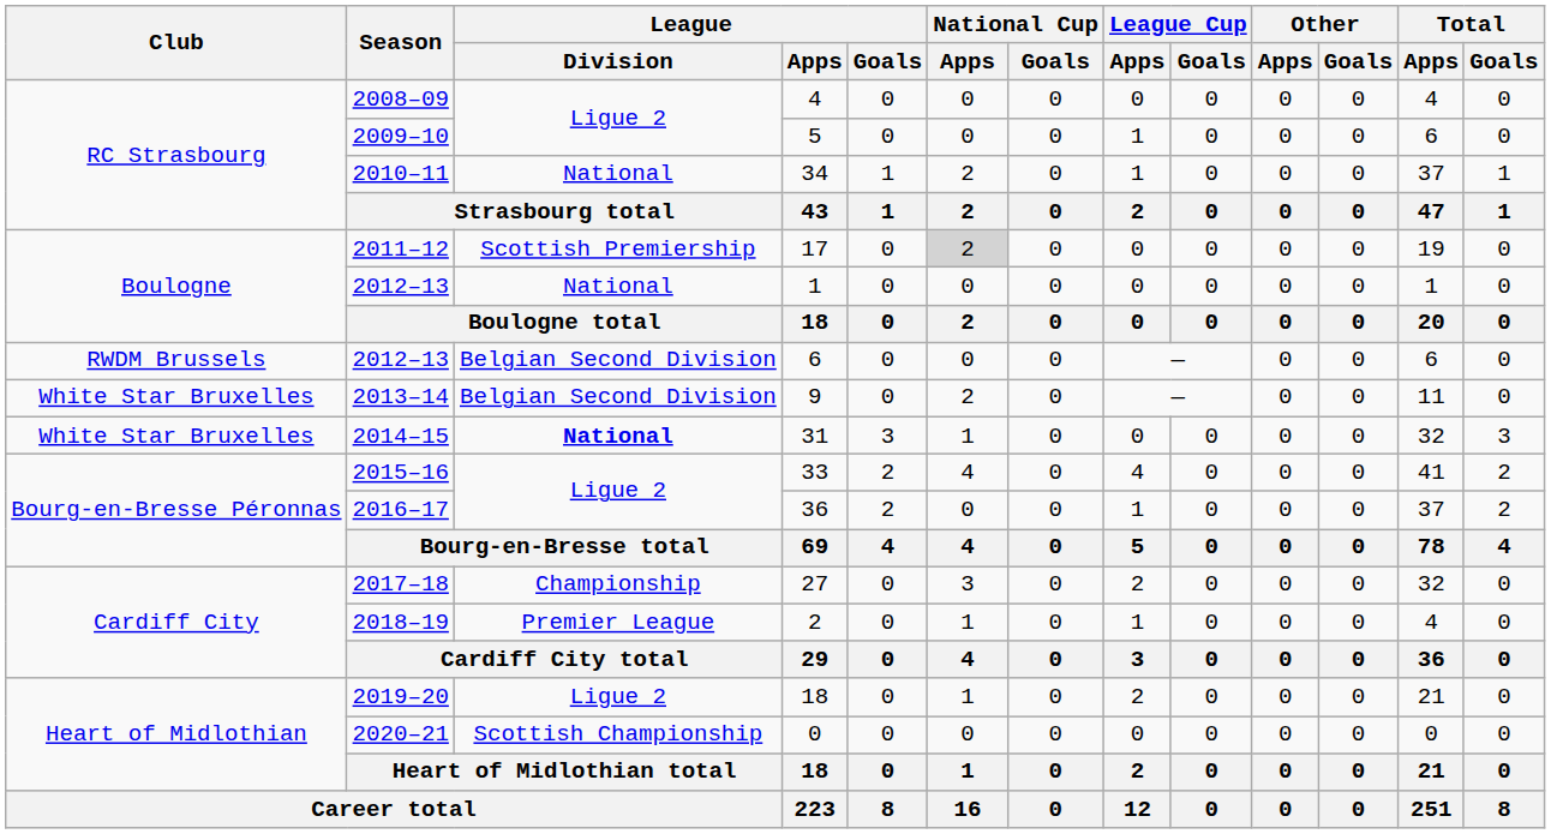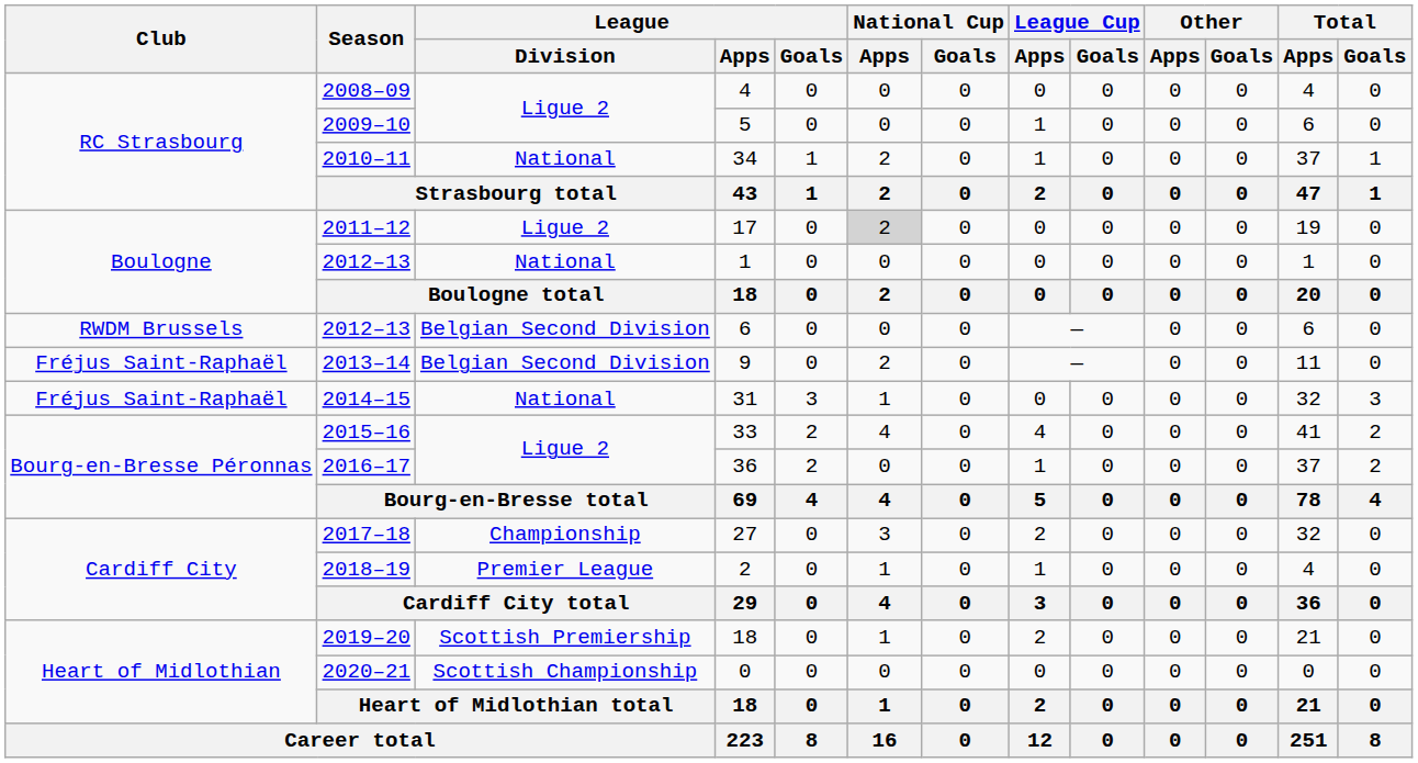17 | League / Division: Scottish Premiership -> Ligue 2
9 | Club: White Star Bruxelles -> Fréjus Saint-Raphaël
31 | Club: White Star Bruxelles -> Fréjus Saint-Raphaël
31 | League / Division: bold -> normal
2019–20 / 18 | League / Division: Ligue 2 -> Scottish Premiership
